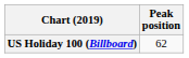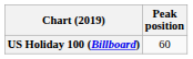US Holiday 100 (Billboard) | Peak position: 62 -> 60
